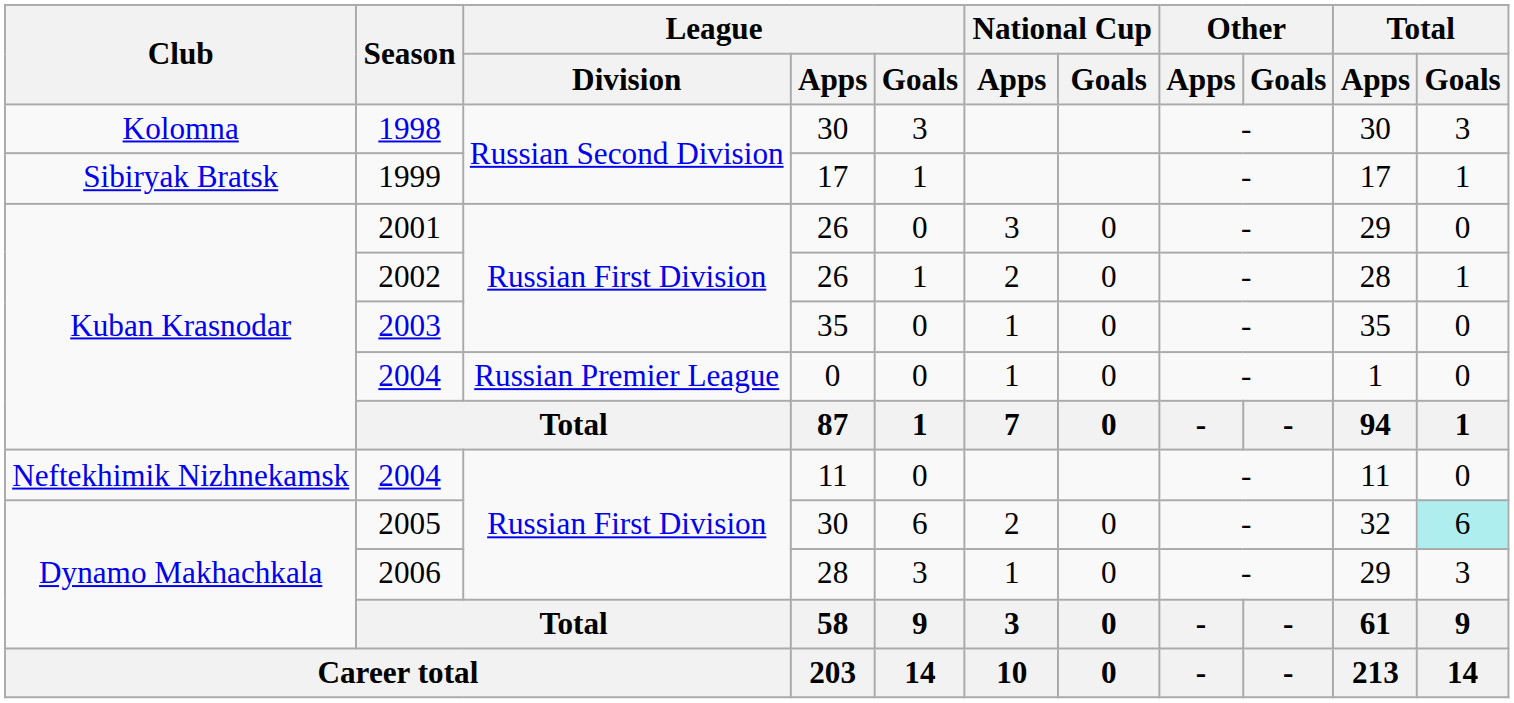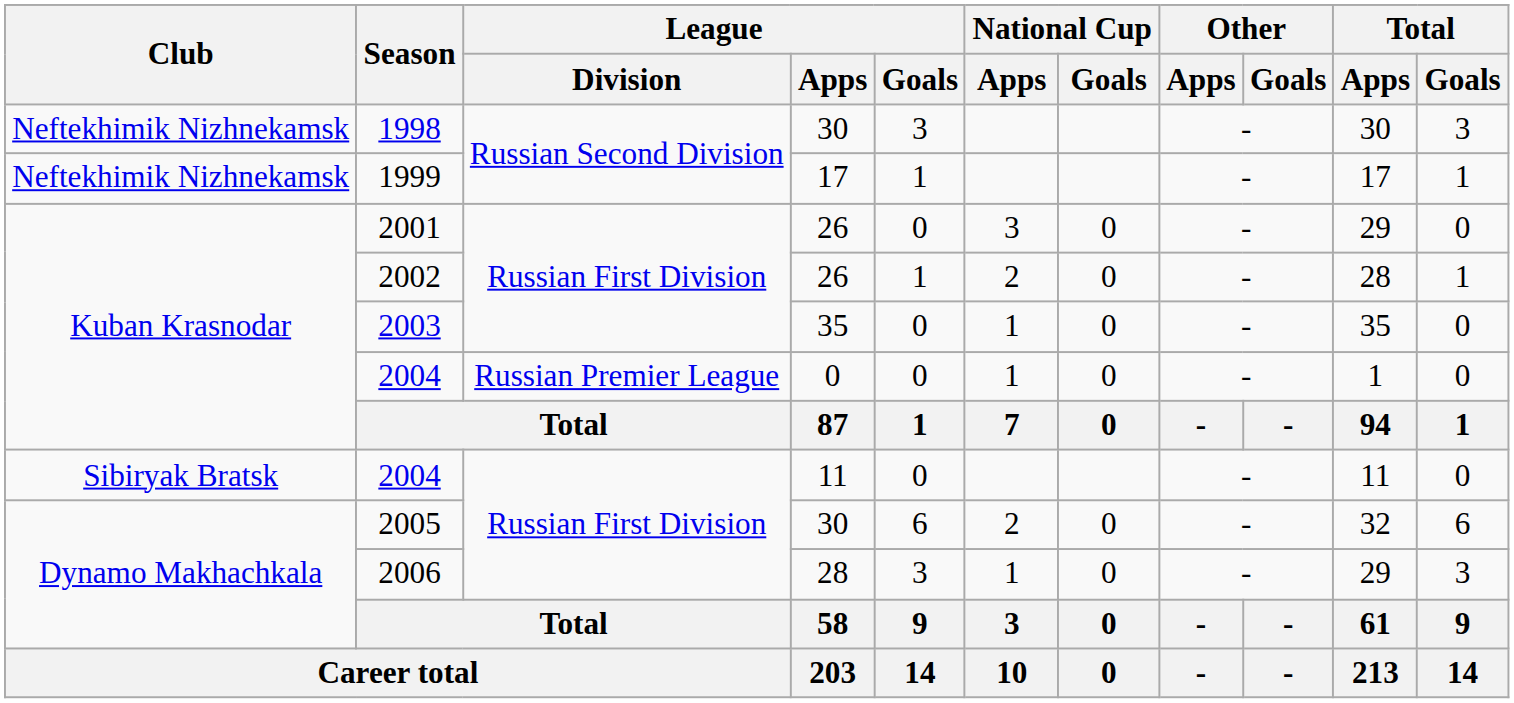1998 | Club: Kolomna -> Neftekhimik Nizhnekamsk
1999 | Club: Sibiryak Bratsk -> Neftekhimik Nizhnekamsk
2004 / 11 | Club: Neftekhimik Nizhnekamsk -> Sibiryak Bratsk
2005 | Total / Goals: paleturquoise background -> no background
